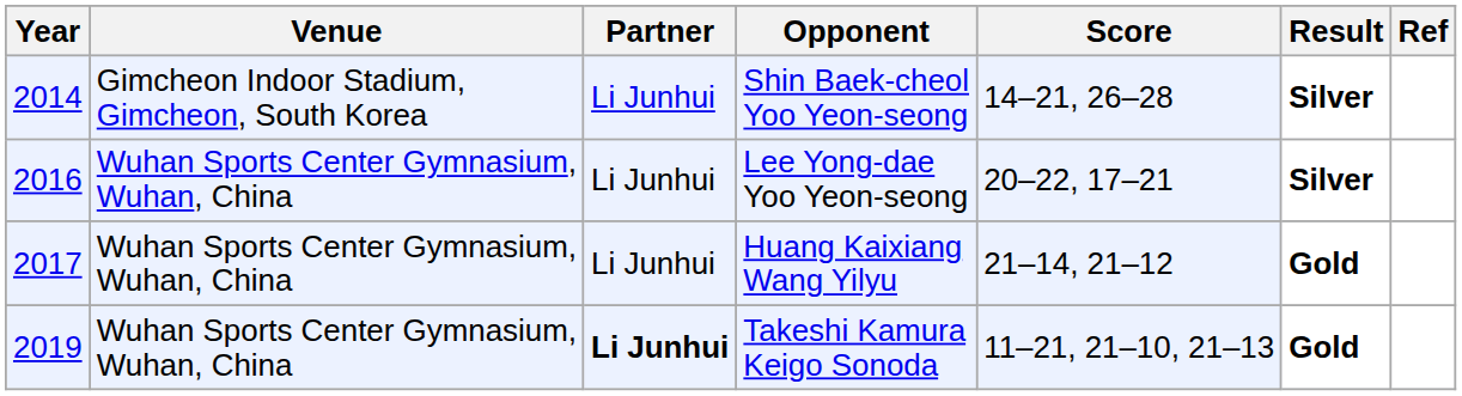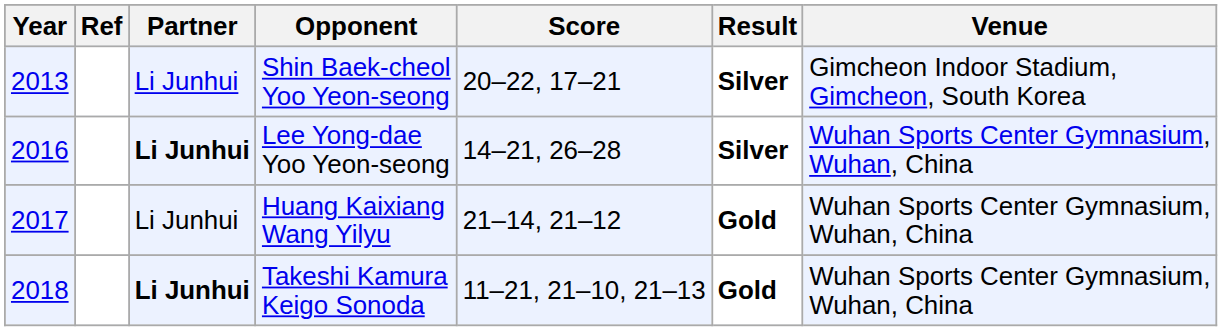columns swapped: Venue <-> Ref
Shin Baek-cheol Yoo Yeon-seong | Year: 2014 -> 2013
Shin Baek-cheol Yoo Yeon-seong | Score: 14–21, 26–28 -> 20–22, 17–21
Lee Yong-dae Yoo Yeon-seong | Partner: normal -> bold
Lee Yong-dae Yoo Yeon-seong | Score: 20–22, 17–21 -> 14–21, 26–28
Takeshi Kamura Keigo Sonoda | Year: 2019 -> 2018
